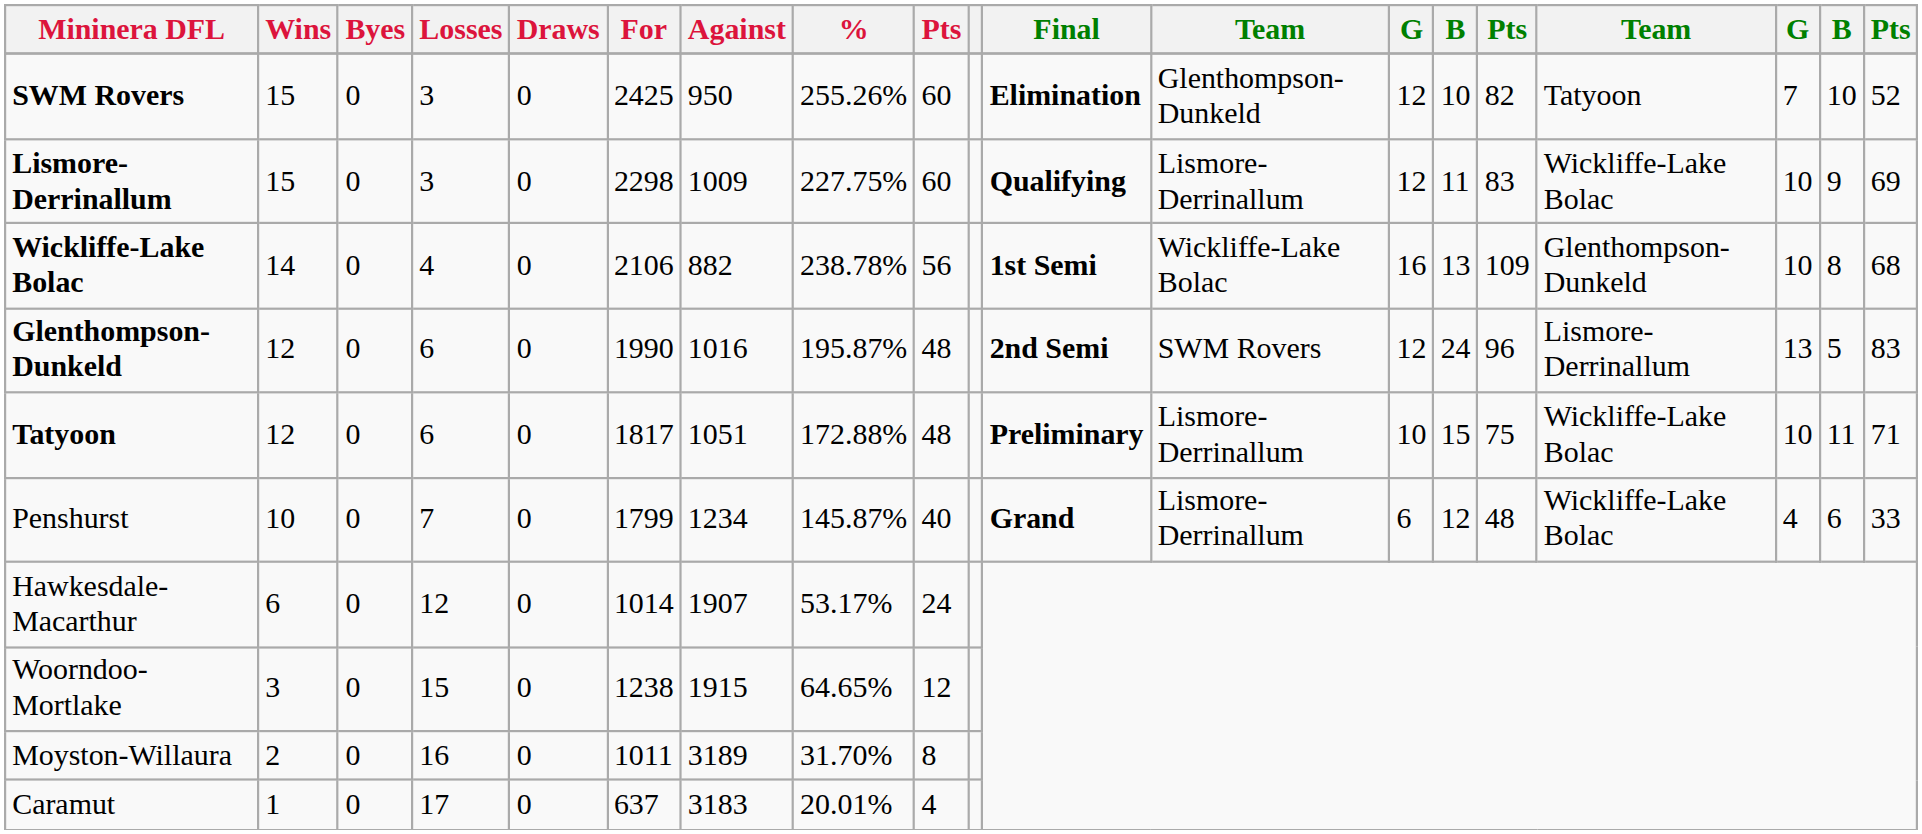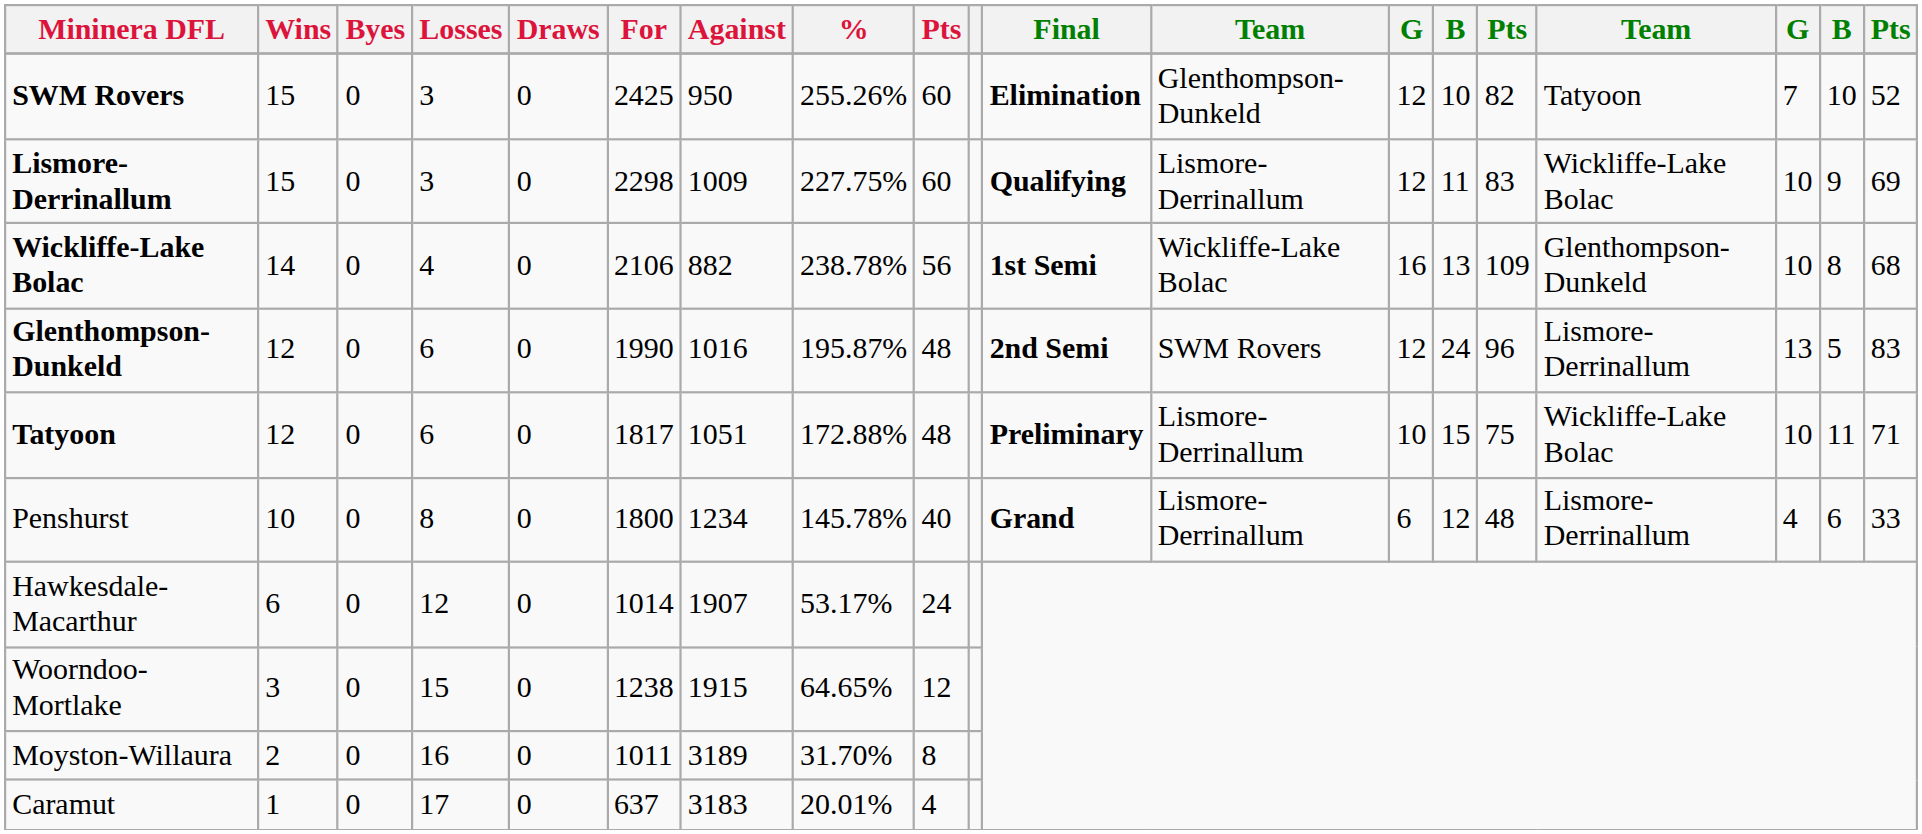Penshurst | Losses: 7 -> 8
Penshurst | For: 1799 -> 1800
Penshurst | %: 145.87% -> 145.78%
Penshurst | column 16: Wickliffe-Lake Bolac -> Lismore-Derrinallum
